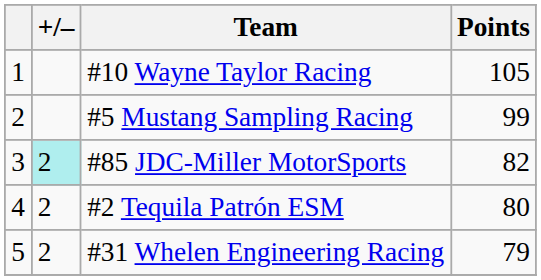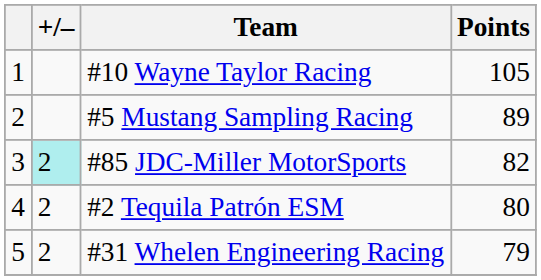#5 Mustang Sampling Racing | Points: 99 -> 89
